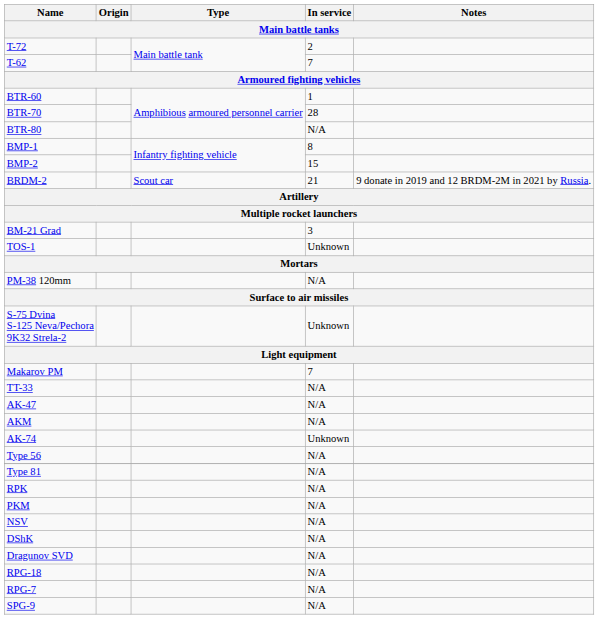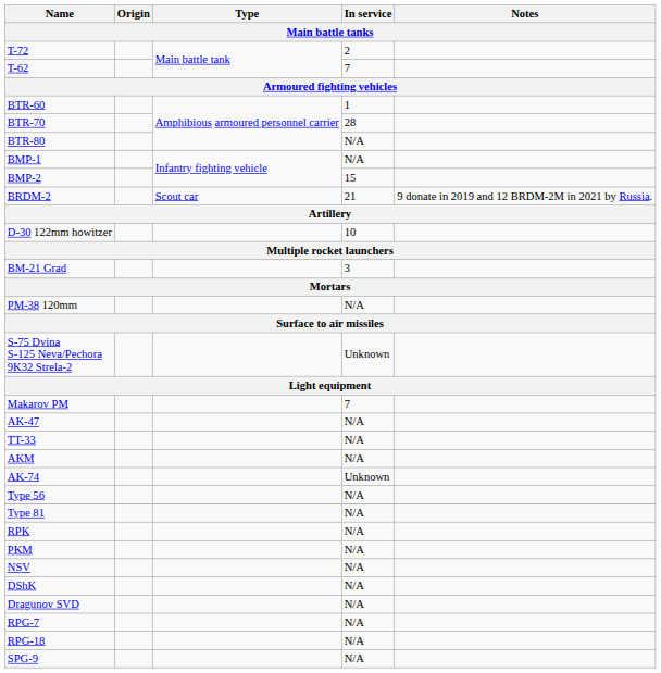BMP-1 | In service: 8 -> N/A
+ row: D-30 122mm howitzer | 10
- row: TOS-1 | Unknown
rows swapped: TT-33 <-> AK-47
rows swapped: RPG-7 <-> RPG-18
